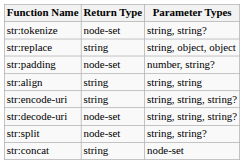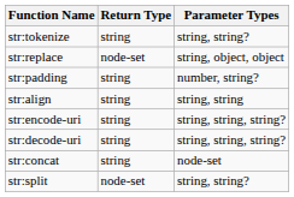str:tokenize | Return Type: node-set -> string
str:replace | Return Type: string -> node-set
str:padding | Return Type: node-set -> string
str:decode-uri | Return Type: node-set -> string
rows swapped: str:concat <-> str:split
